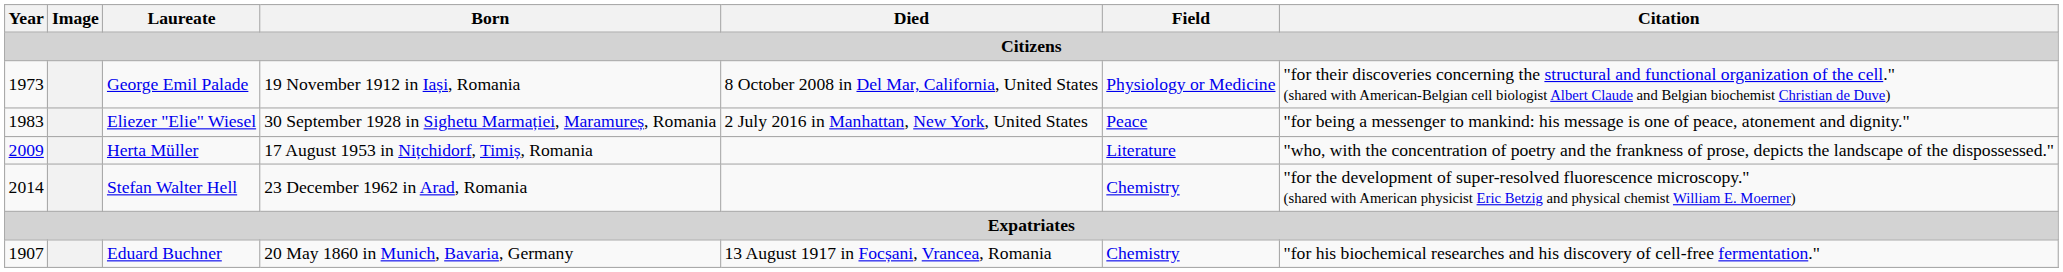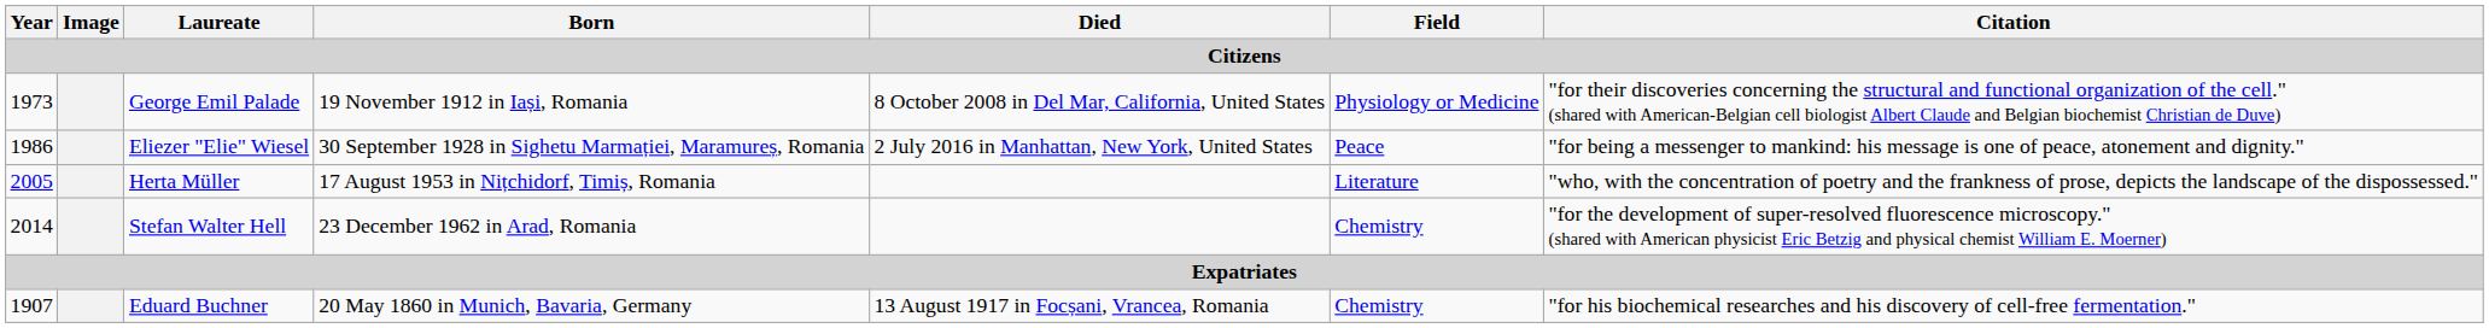Eliezer "Elie" Wiesel | Year: 1983 -> 1986
Herta Müller | Year: 2009 -> 2005
